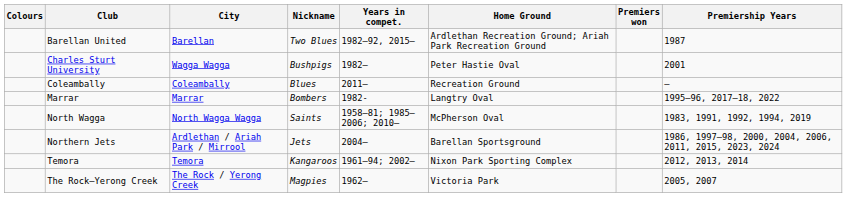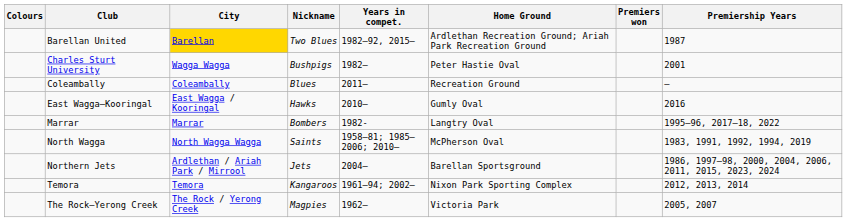Barellan United | City: no background -> gold background
+ row: East Wagga–Kooringal | East Wagga / Kooringal | Hawks | 2010– | Gumly Oval | 2016
